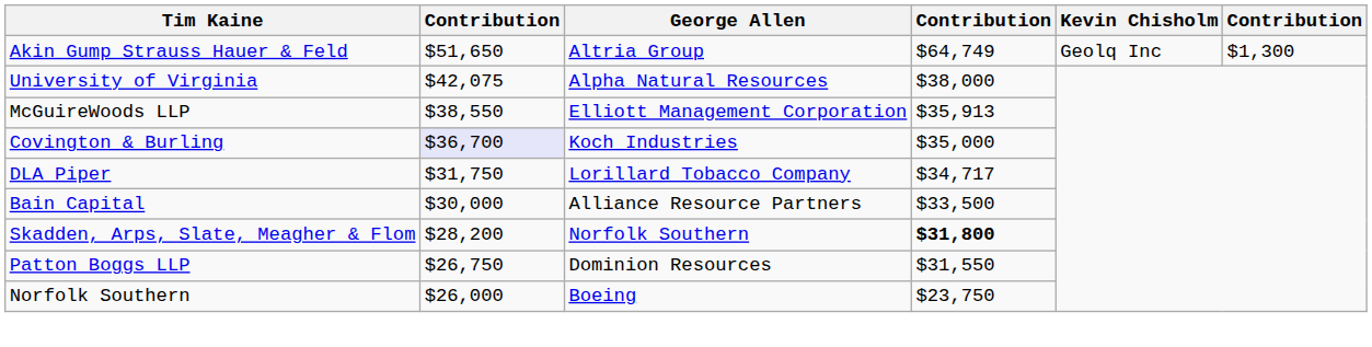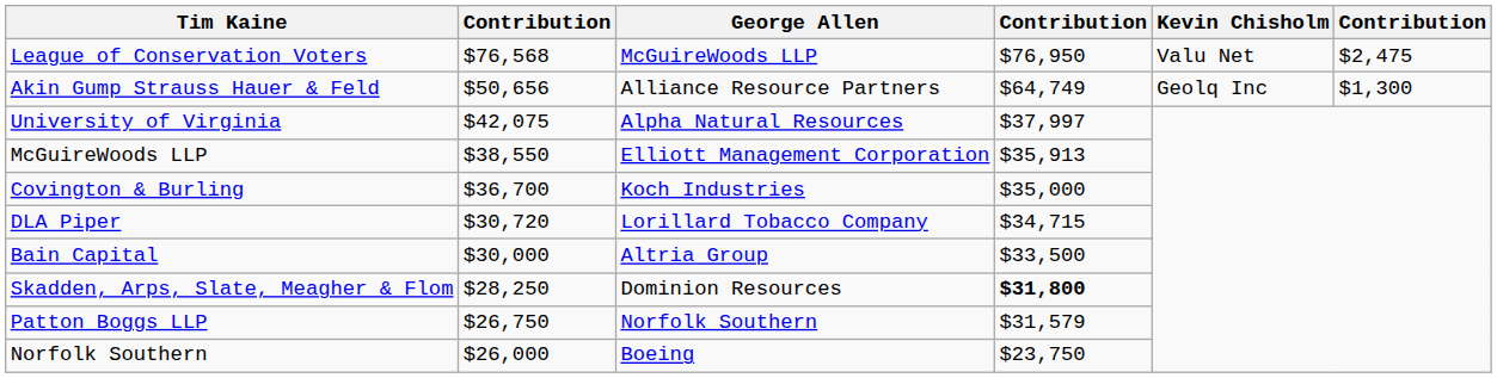+ row: League of Conservation Voters | $76,568 | McGuireWoods LLP | $76,950 | Valu Net | $2,475
Akin Gump Strauss Hauer & Feld | column 2: $51,650 -> $50,656
Akin Gump Strauss Hauer & Feld | George Allen: Altria Group -> Alliance Resource Partners
University of Virginia | column 4: $38,000 -> $37,997
Covington & Burling | column 2: lavender background -> no background
DLA Piper | column 2: $31,750 -> $30,720
DLA Piper | column 4: $34,717 -> $34,715
Bain Capital | George Allen: Alliance Resource Partners -> Altria Group
Skadden, Arps, Slate, Meagher & Flom | column 2: $28,200 -> $28,250
Skadden, Arps, Slate, Meagher & Flom | George Allen: Norfolk Southern -> Dominion Resources
Patton Boggs LLP | George Allen: Dominion Resources -> Norfolk Southern
Patton Boggs LLP | column 4: $31,550 -> $31,579
